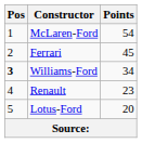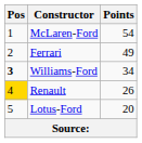Ferrari | Points: 45 -> 49
Renault | Pos: no background -> gold background
Renault | Points: 23 -> 26
